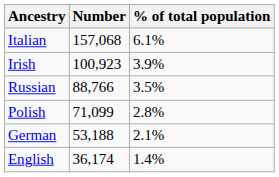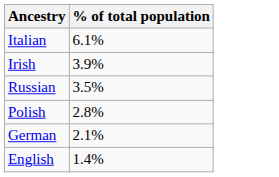- column: Number | 157,068 | 100,923 | 88,766 | 71,099 | 53,188 | 36,174
